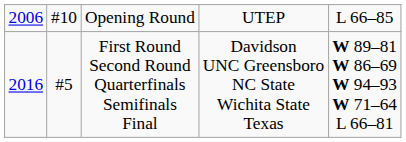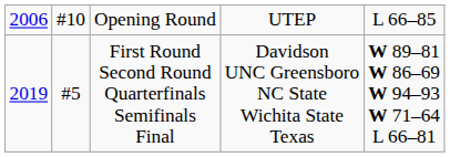First Round Second Round Quarterfinals Semifinals Final | column 1: 2016 -> 2019
